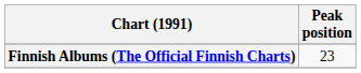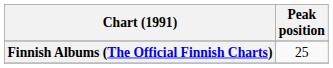Finnish Albums (The Official Finnish Charts) | Peak position: 23 -> 25
